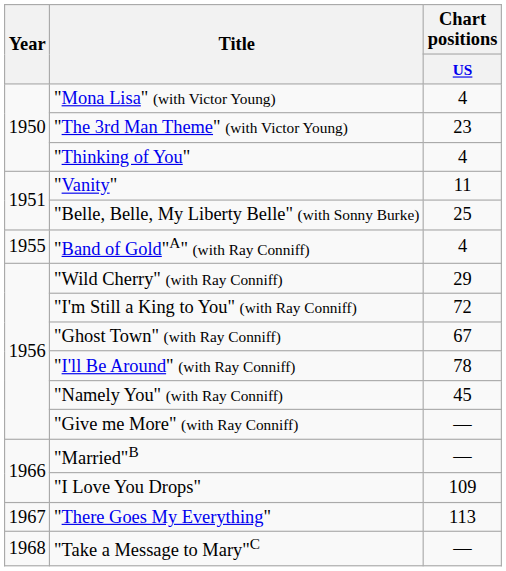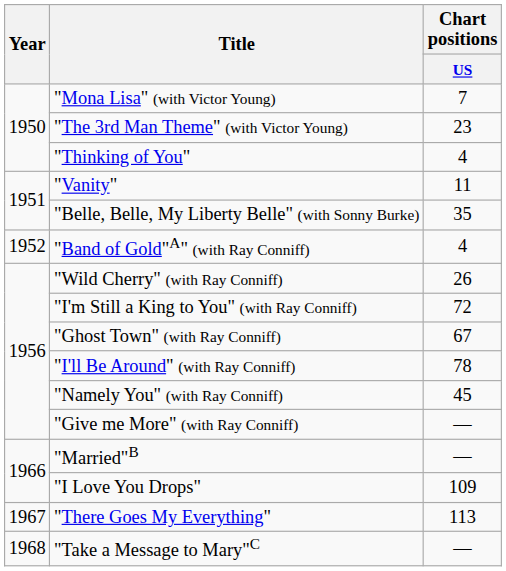"Mona Lisa" (with Victor Young) | Chart positions / US: 4 -> 7
"Belle, Belle, My Liberty Belle" (with Sonny Burke) | Chart positions / US: 25 -> 35
"Band of Gold"A" (with Ray Conniff) | Year: 1955 -> 1952
"Wild Cherry" (with Ray Conniff) | Chart positions / US: 29 -> 26
